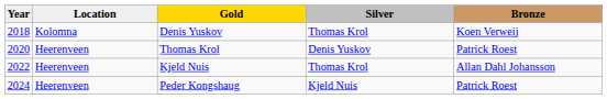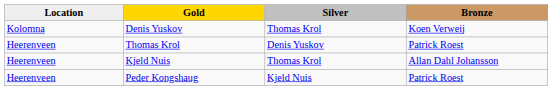- column: Year | 2018 | 2020 | 2022 | 2024
